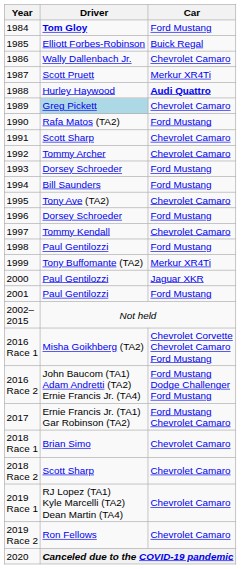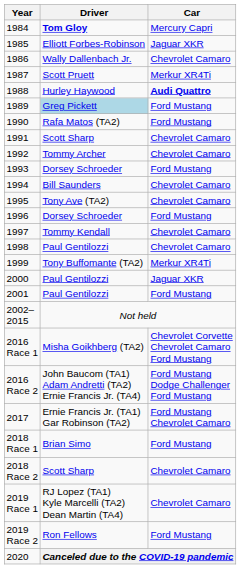1984 | Car: Ford Mustang -> Mercury Capri
1985 | Car: Buick Regal -> Jaguar XKR
1989 | Car: Chevrolet Camaro -> Ford Mustang
1994 | Car: Ford Mustang -> Chevrolet Camaro
1998 | Car: Ford Mustang -> Chevrolet Camaro
2018 Race 1 | Car: Chevrolet Camaro -> Ford Mustang
2019 Race 2 | Car: Chevrolet Camaro -> Ford Mustang
